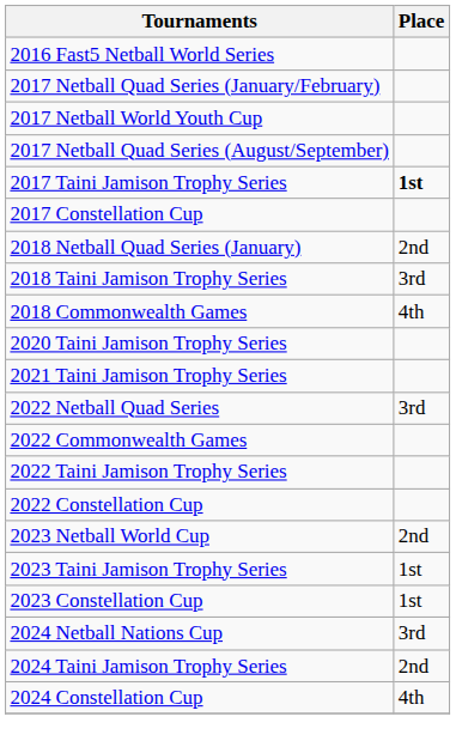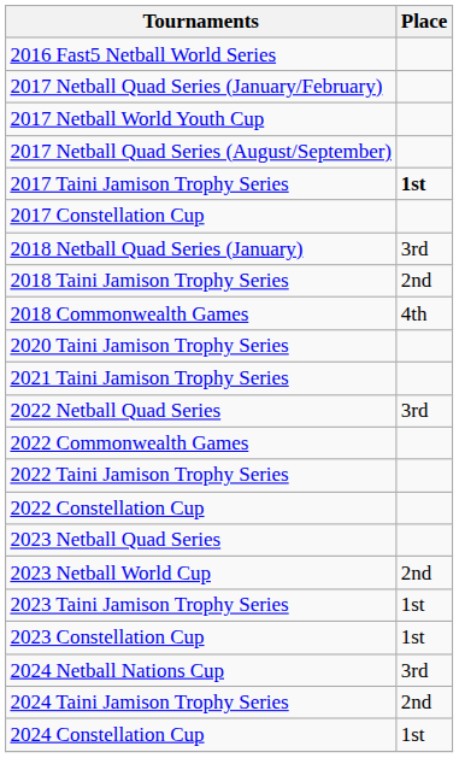2018 Netball Quad Series (January) | Place: 2nd -> 3rd
2018 Taini Jamison Trophy Series | Place: 3rd -> 2nd
+ row: 2023 Netball Quad Series
2024 Constellation Cup | Place: 4th -> 1st
